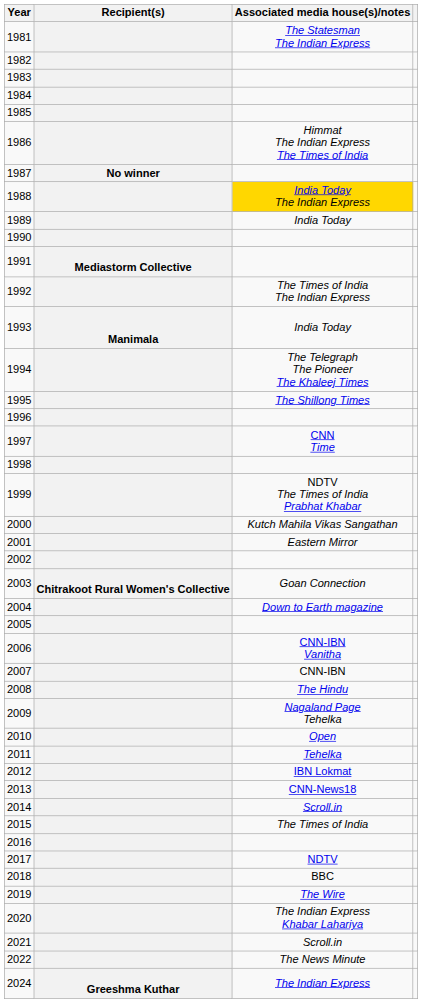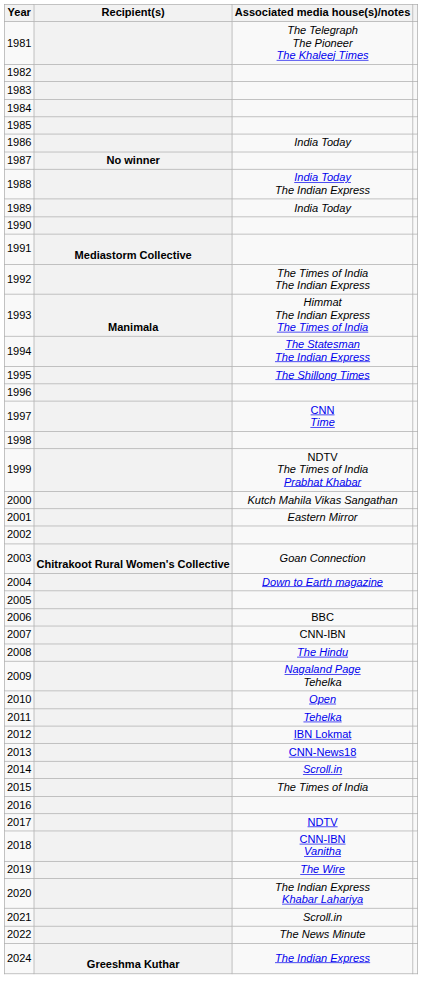1981 | Associated media house(s)/notes: The Statesman The Indian Express -> The Telegraph The Pioneer The Khaleej Times
1986 | Associated media house(s)/notes: Himmat The Indian Express The Times of India -> India Today
1988 | Associated media house(s)/notes: gold background -> no background
1993 | Associated media house(s)/notes: India Today -> Himmat The Indian Express The Times of India
1994 | Associated media house(s)/notes: The Telegraph The Pioneer The Khaleej Times -> The Statesman The Indian Express
2006 | Associated media house(s)/notes: CNN-IBN Vanitha -> BBC
2018 | Associated media house(s)/notes: BBC -> CNN-IBN Vanitha
